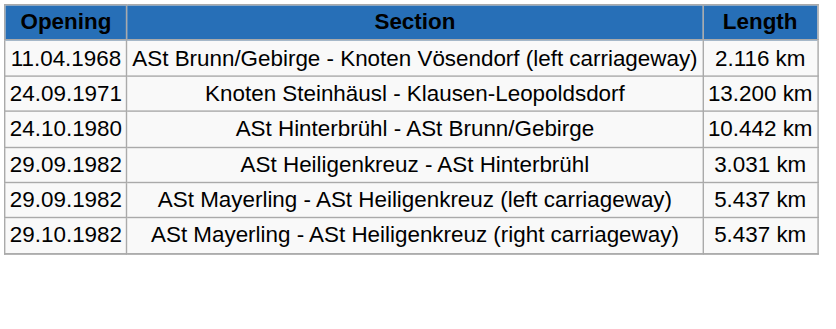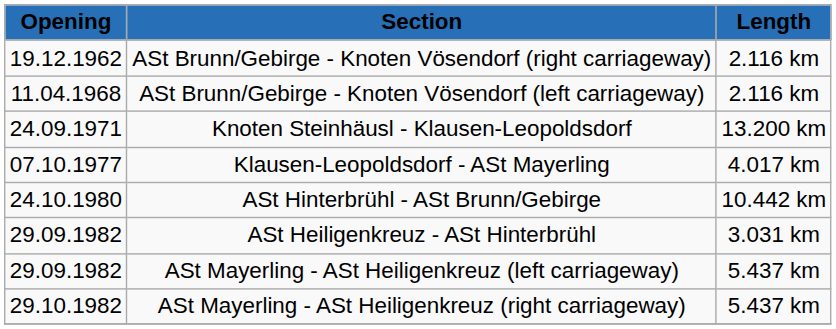+ row: 19.12.1962 | ASt Brunn/Gebirge - Knoten Vösendorf (right carriageway) | 2.116 km
+ row: 07.10.1977 | Klausen-Leopoldsdorf - ASt Mayerling | 4.017 km
